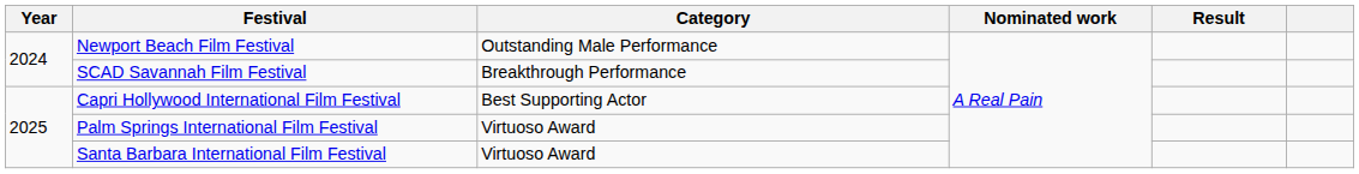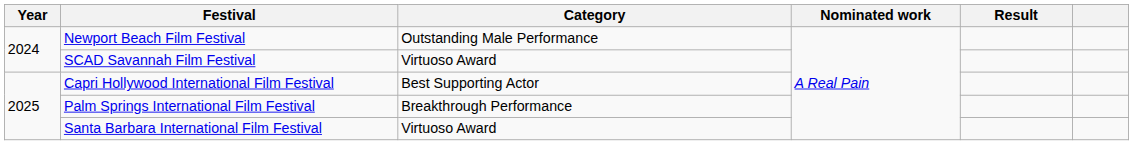SCAD Savannah Film Festival | Category: Breakthrough Performance -> Virtuoso Award
Palm Springs International Film Festival | Category: Virtuoso Award -> Breakthrough Performance
